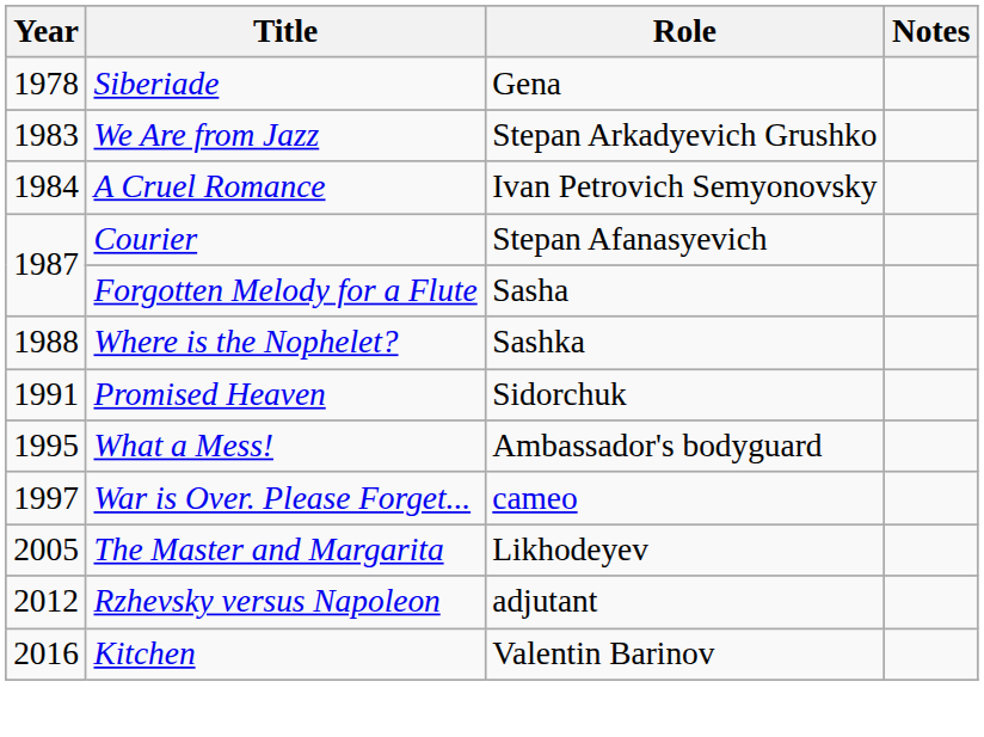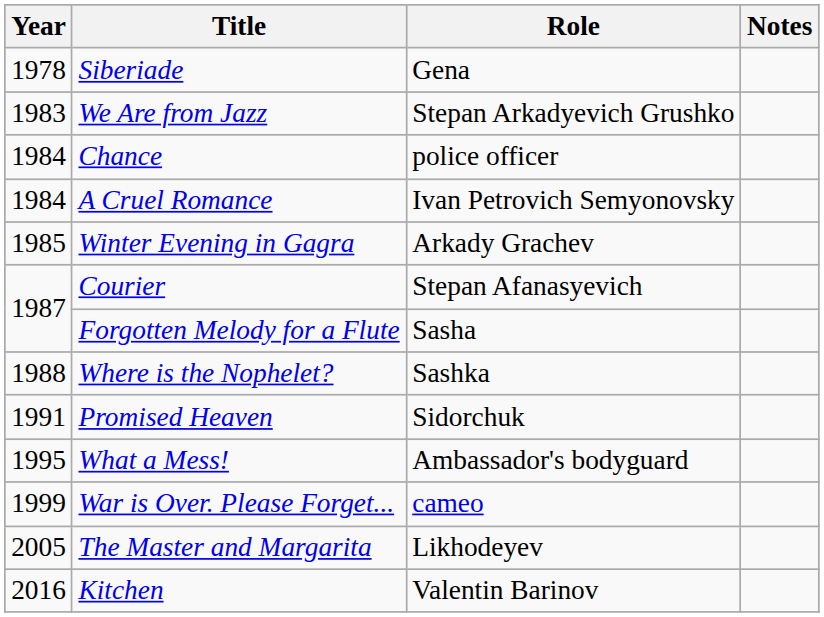+ row: 1984 | Chance | police officer
+ row: 1985 | Winter Evening in Gagra | Arkady Grachev
War is Over. Please Forget... | Year: 1997 -> 1999
- row: 2012 | Rzhevsky versus Napoleon | adjutant
